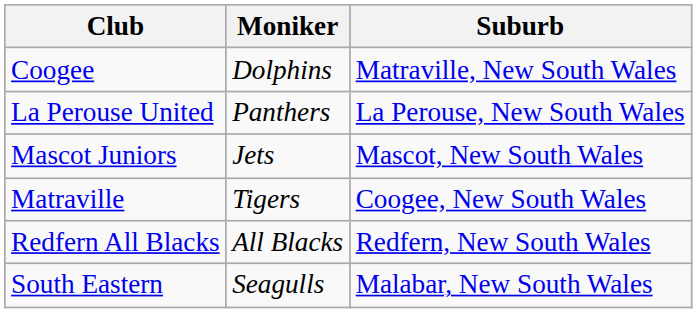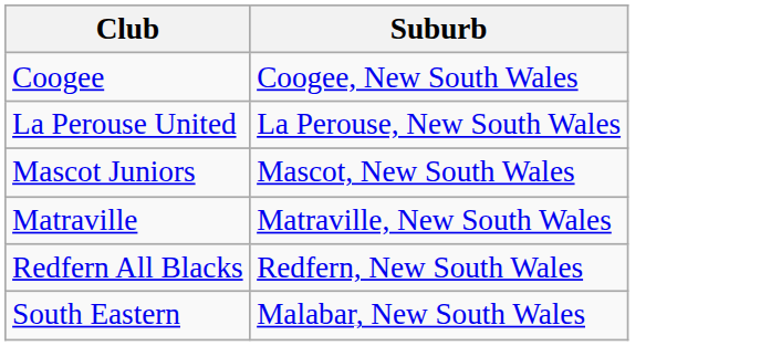- column: Moniker | Dolphins | Panthers | Jets | Tigers | All Blacks | Seagulls
Coogee | Suburb: Matraville, New South Wales -> Coogee, New South Wales
Matraville | Suburb: Coogee, New South Wales -> Matraville, New South Wales
